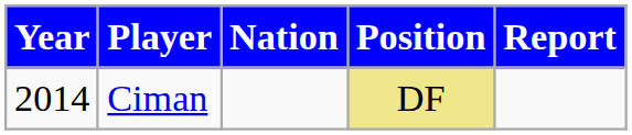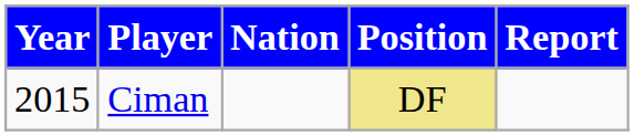Ciman | Year: 2014 -> 2015
